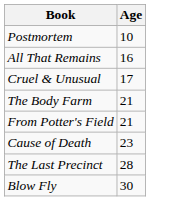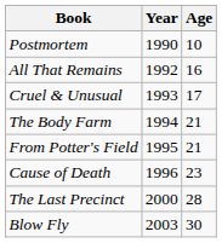+ column: Year | 1990 | 1992 | 1993 | 1994 | 1995 | 1996 | 2000 | 2003
